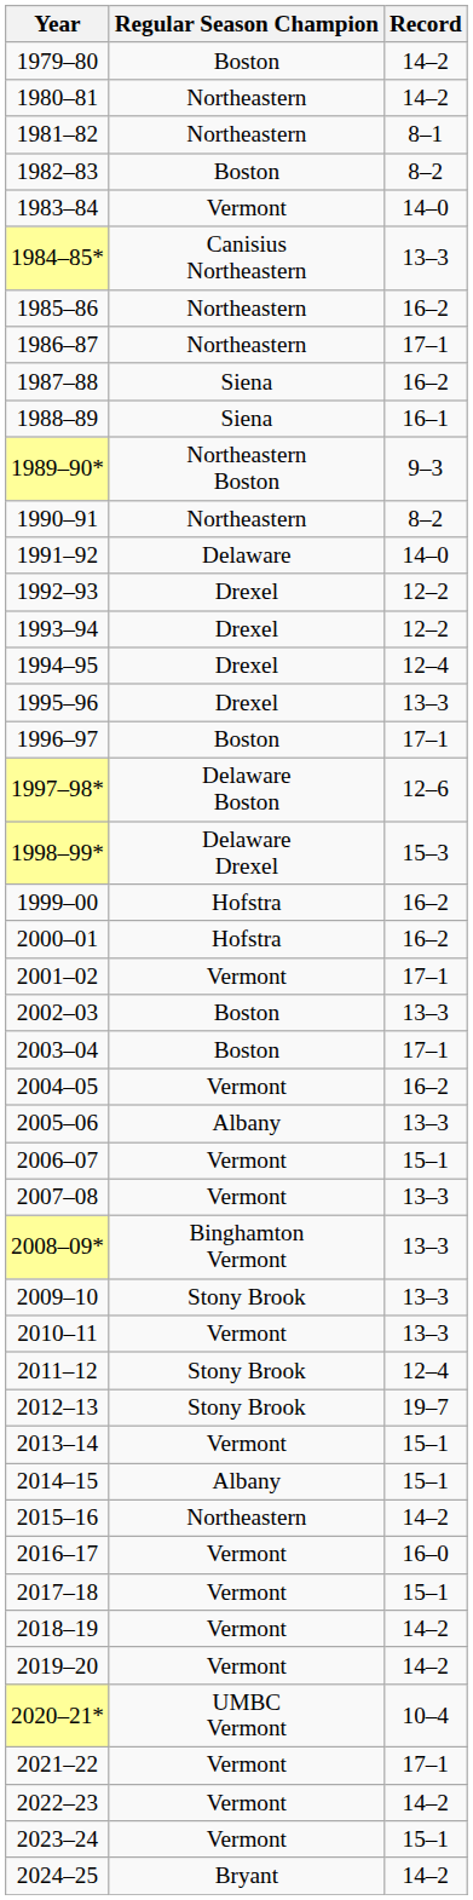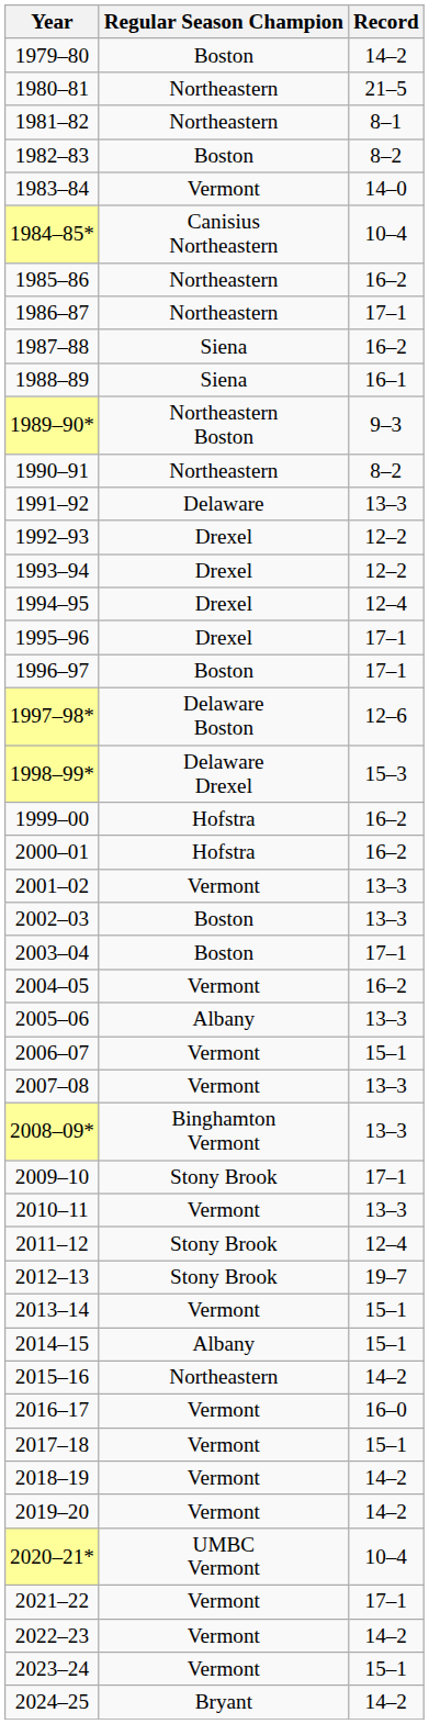1980–81 | Record: 14–2 -> 21–5
1984–85* | Record: 13–3 -> 10–4
1991–92 | Record: 14–0 -> 13–3
1995–96 | Record: 13–3 -> 17–1
2001–02 | Record: 17–1 -> 13–3
2009–10 | Record: 13–3 -> 17–1
